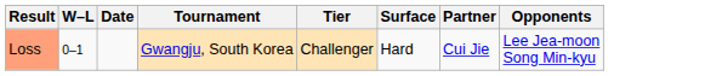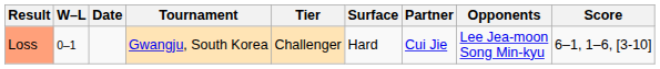+ column: Score | 6–1, 1–6, [3-10]
